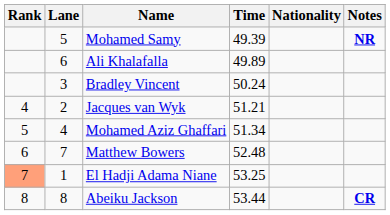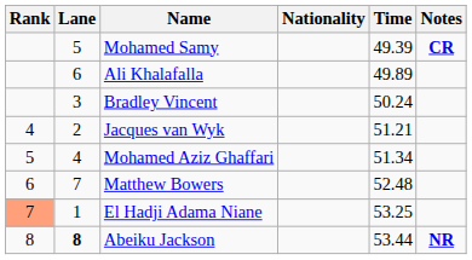columns swapped: Nationality <-> Time
Mohamed Samy | Notes: NR -> CR
Abeiku Jackson | Lane: normal -> bold
Abeiku Jackson | Notes: CR -> NR
